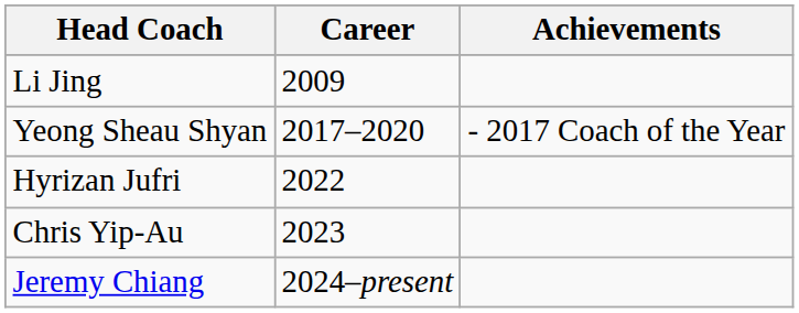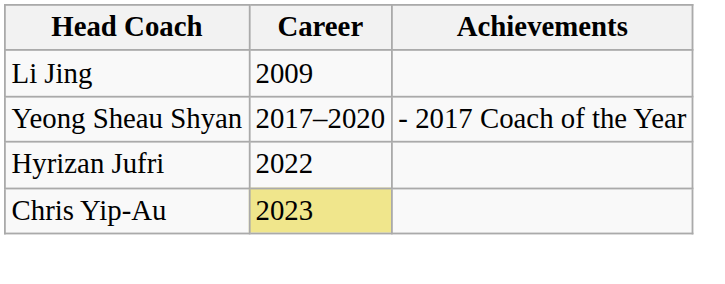Chris Yip-Au | Career: no background -> khaki background
- row: Jeremy Chiang | 2024–present
